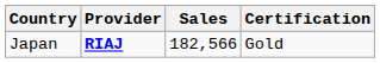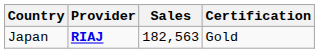Japan | Sales: 182,566 -> 182,563
